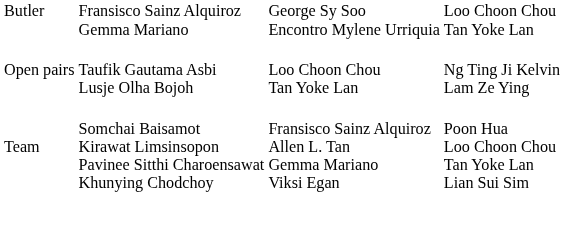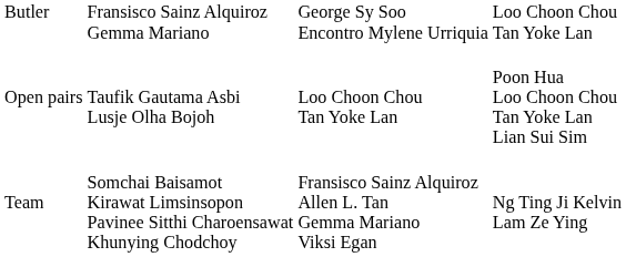Open pairs | column 4: Ng Ting Ji Kelvin Lam Ze Ying -> Poon Hua Loo Choon Chou Tan Yoke Lan Lian Sui Sim
Team | column 4: Poon Hua Loo Choon Chou Tan Yoke Lan Lian Sui Sim -> Ng Ting Ji Kelvin Lam Ze Ying
